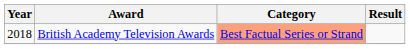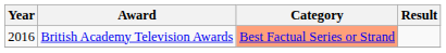British Academy Television Awards | Year: 2018 -> 2016
